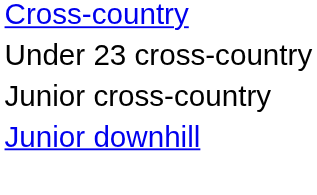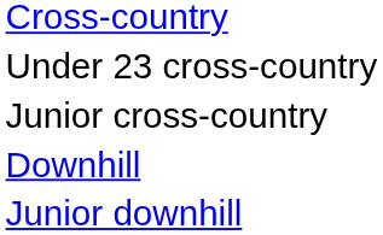+ row: Downhill
